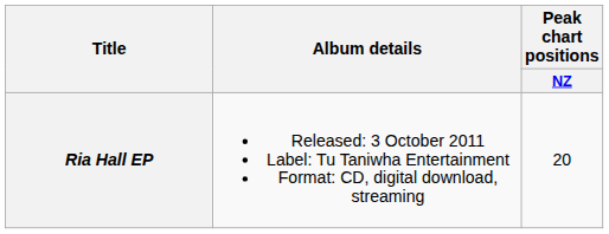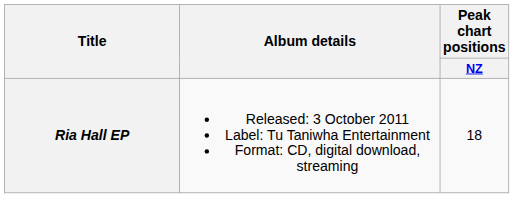Ria Hall EP | Peak chart positions / NZ: 20 -> 18
